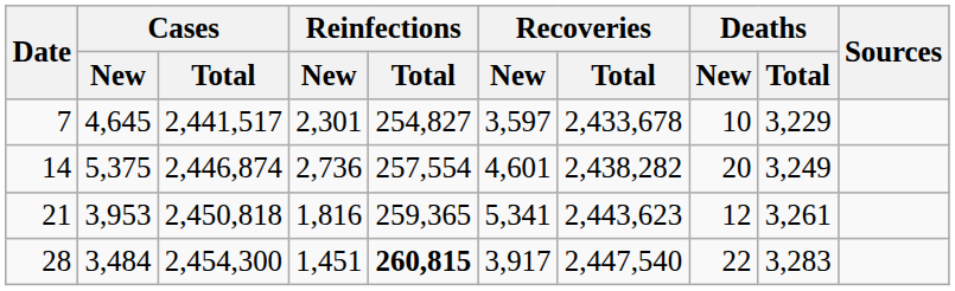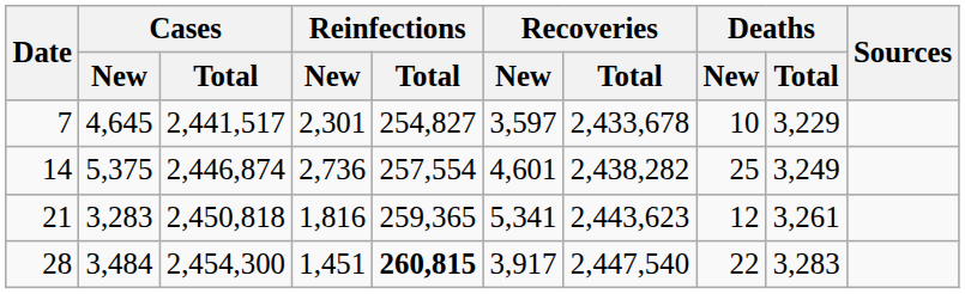14 | Deaths / New: 20 -> 25
21 | Cases / New: 3,953 -> 3,283
